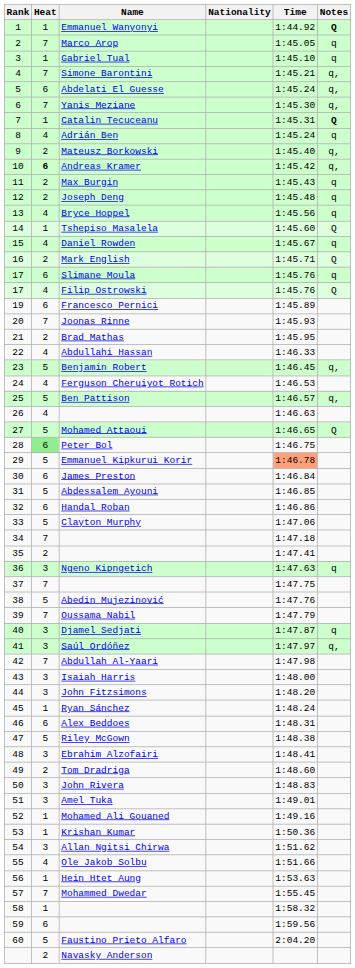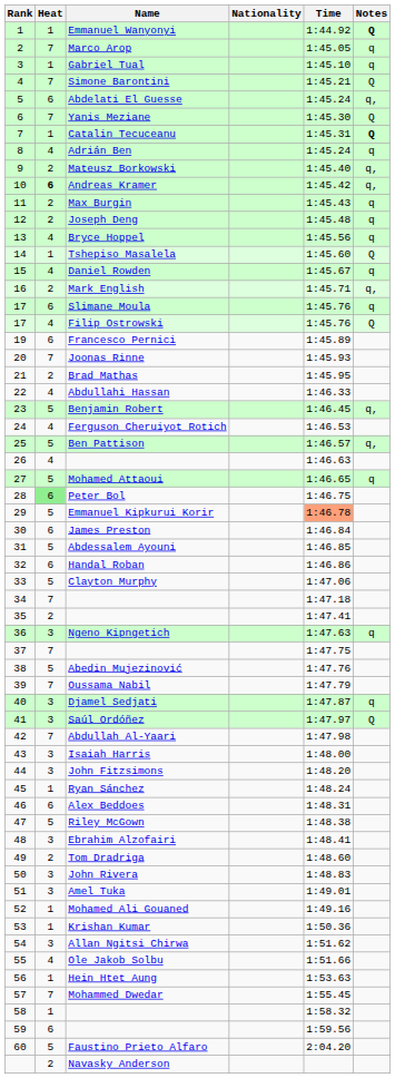Simone Barontini | Notes: q, -> Q
Yanis Meziane | Notes: q, -> Q
Mark English | Notes: Q -> q,
Mohamed Attaoui | Notes: Q -> q
Saúl Ordóñez | Notes: q, -> Q
